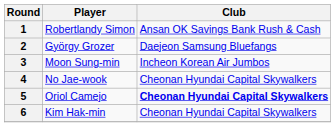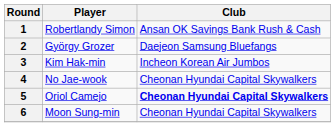3 | Player: Moon Sung-min -> Kim Hak-min
6 | Player: Kim Hak-min -> Moon Sung-min
